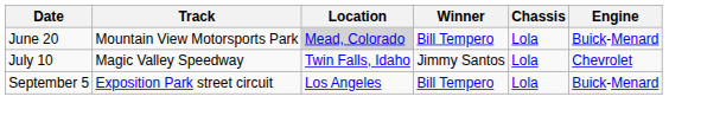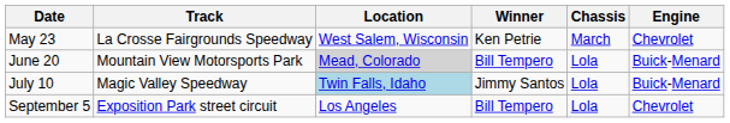+ row: May 23 | La Crosse Fairgrounds Speedway | West Salem, Wisconsin | Ken Petrie | March | Chevrolet
July 10 | Location: no background -> lightblue background
July 10 | Engine: Chevrolet -> Buick-Menard
September 5 | Engine: Buick-Menard -> Chevrolet
